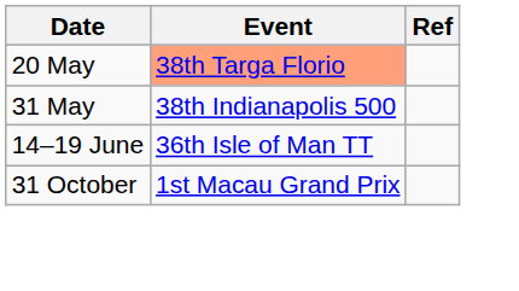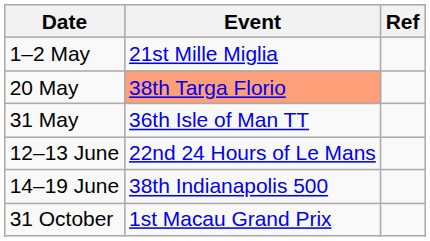+ row: 1–2 May | 21st Mille Miglia
31 May | Event: 38th Indianapolis 500 -> 36th Isle of Man TT
+ row: 12–13 June | 22nd 24 Hours of Le Mans
14–19 June | Event: 36th Isle of Man TT -> 38th Indianapolis 500
